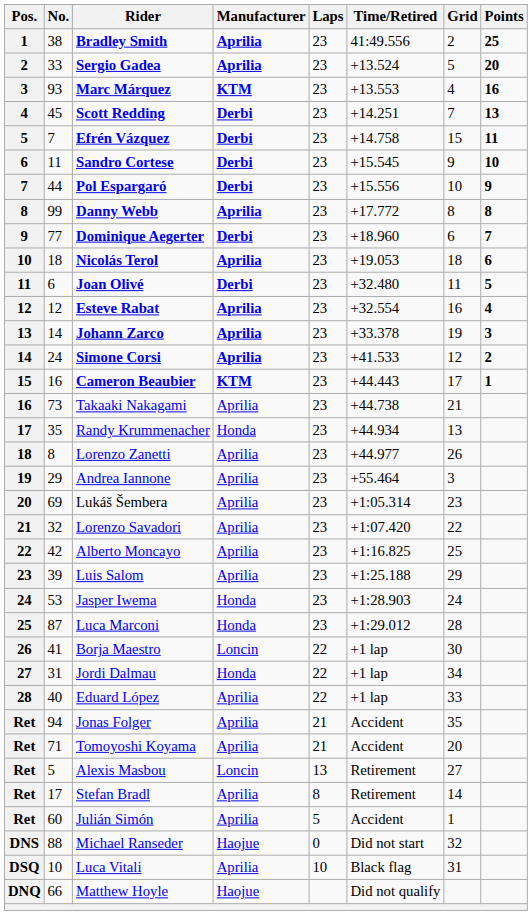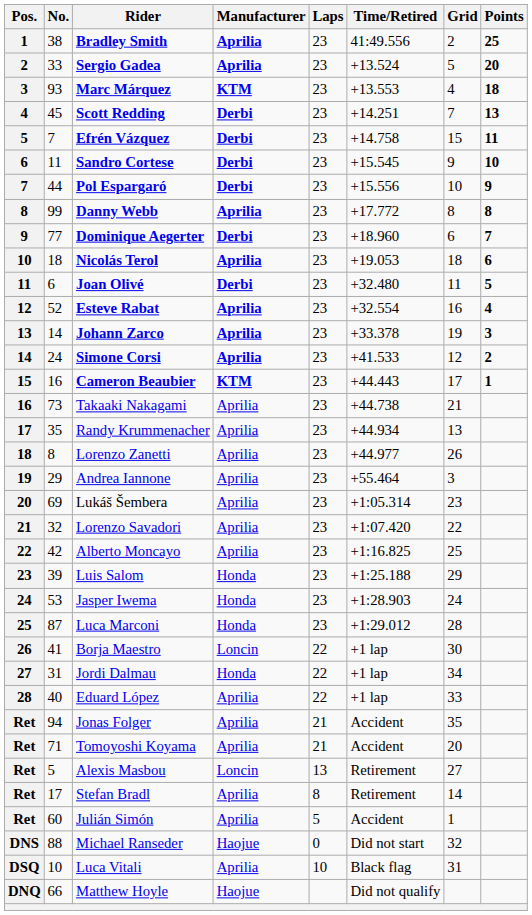Marc Márquez | Points: 16 -> 18
Esteve Rabat | No.: 12 -> 52
Randy Krummenacher | Manufacturer: Honda -> Aprilia
Luis Salom | Manufacturer: Aprilia -> Honda
